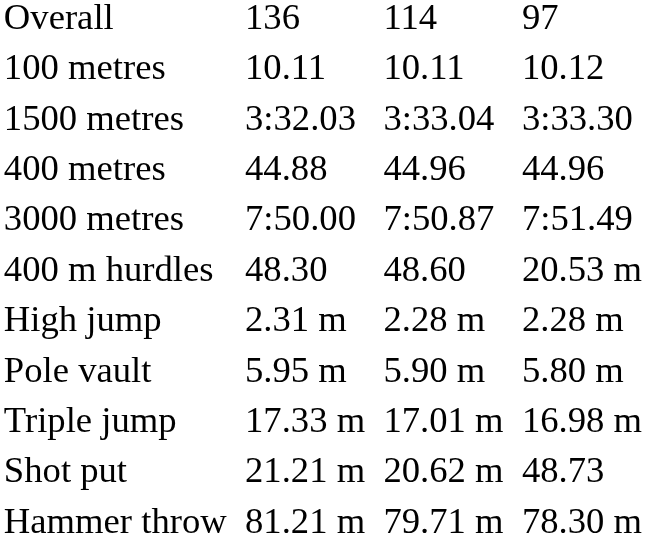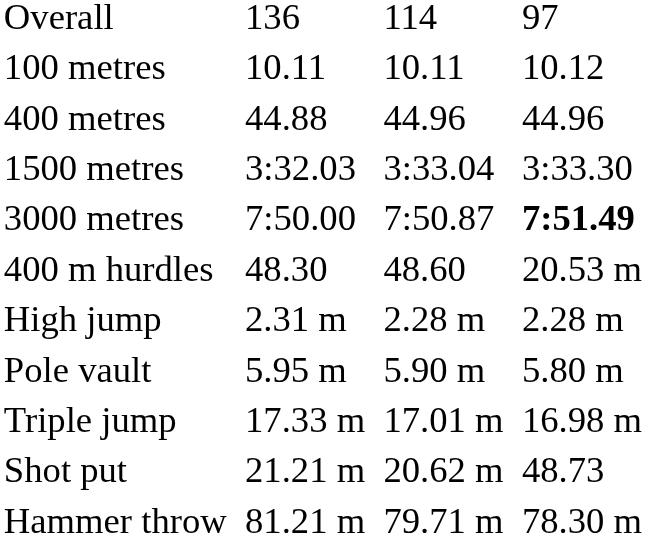rows swapped: 400 metres <-> 1500 metres
3000 metres | column 7: normal -> bold
